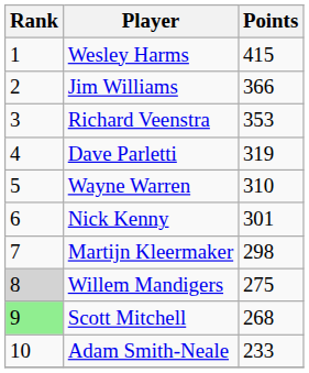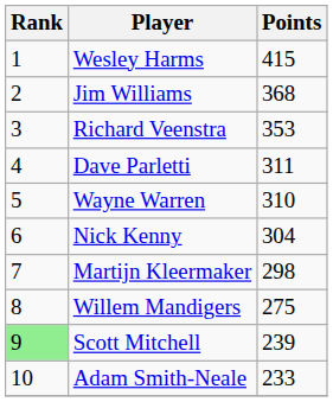Jim Williams | Points: 366 -> 368
Dave Parletti | Points: 319 -> 311
Nick Kenny | Points: 301 -> 304
Willem Mandigers | Rank: lightgrey background -> no background
Scott Mitchell | Points: 268 -> 239
